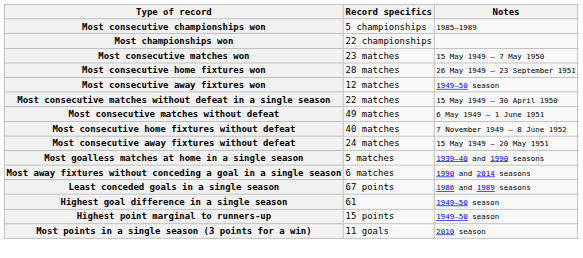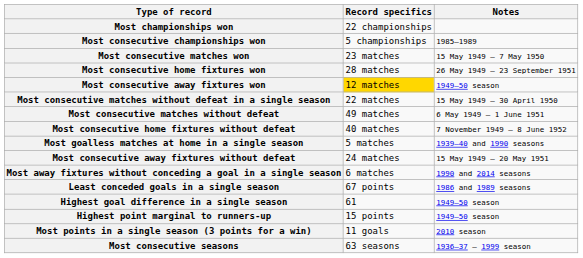rows swapped: Most championships won <-> Most consecutive championships won
Most consecutive away fixtures won | Record specifics: no background -> gold background
rows swapped: Most consecutive away fixtures without defeat <-> Most goalless matches at home in a single season
+ row: Most consecutive seasons | 63 seasons | 1936–37 – 1999 season
